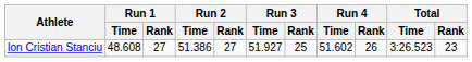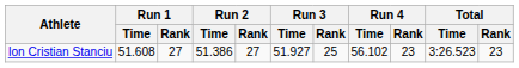Ion Cristian Stanciu | Run 1 / Time: 48.608 -> 51.608
Ion Cristian Stanciu | Run 4 / Time: 51.602 -> 56.102
Ion Cristian Stanciu | Run 4 / Rank: 26 -> 23
